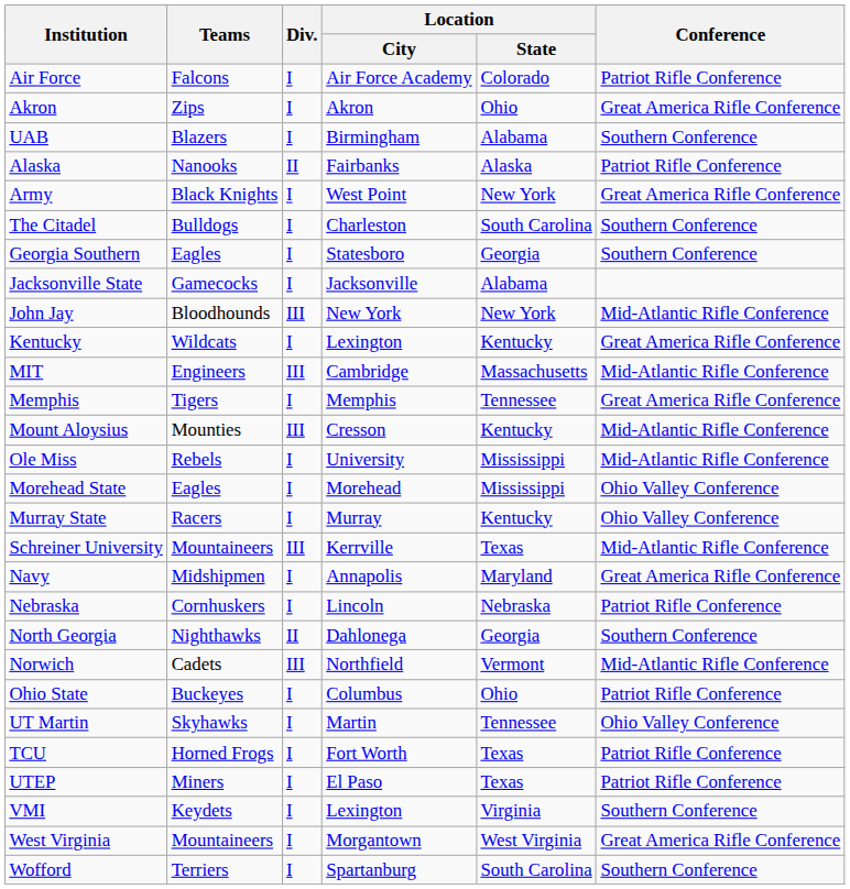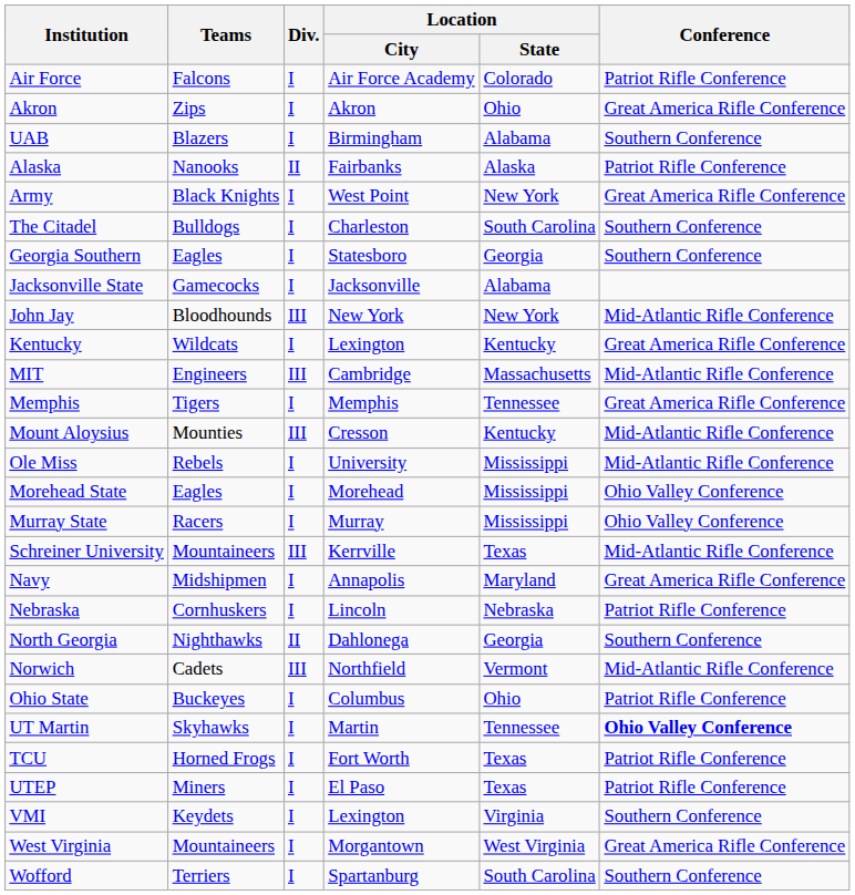Murray State | Location / State: Kentucky -> Mississippi
UT Martin | Conference: normal -> bold
